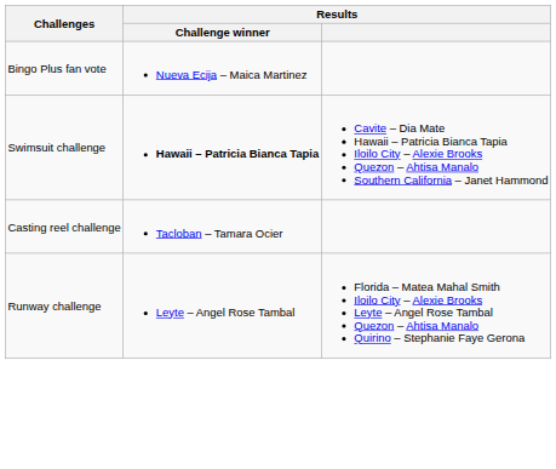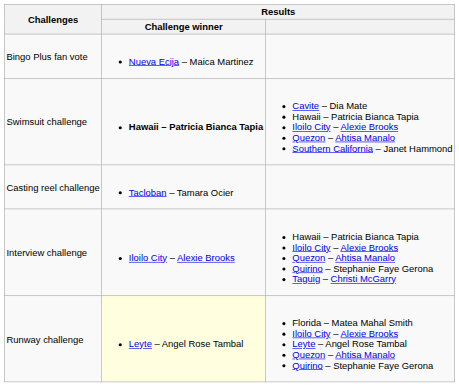+ row: Interview challenge | Iloilo City – Alexie Brooks | Hawaii – Patricia Bianca Tapia Iloilo City – Alexie Brooks Quezon – Ahtisa Manalo Quirino – Stephanie Faye Gerona Taguig – Christi McGarry
Runway challenge | Results / Challenge winner: no background -> lightyellow background
